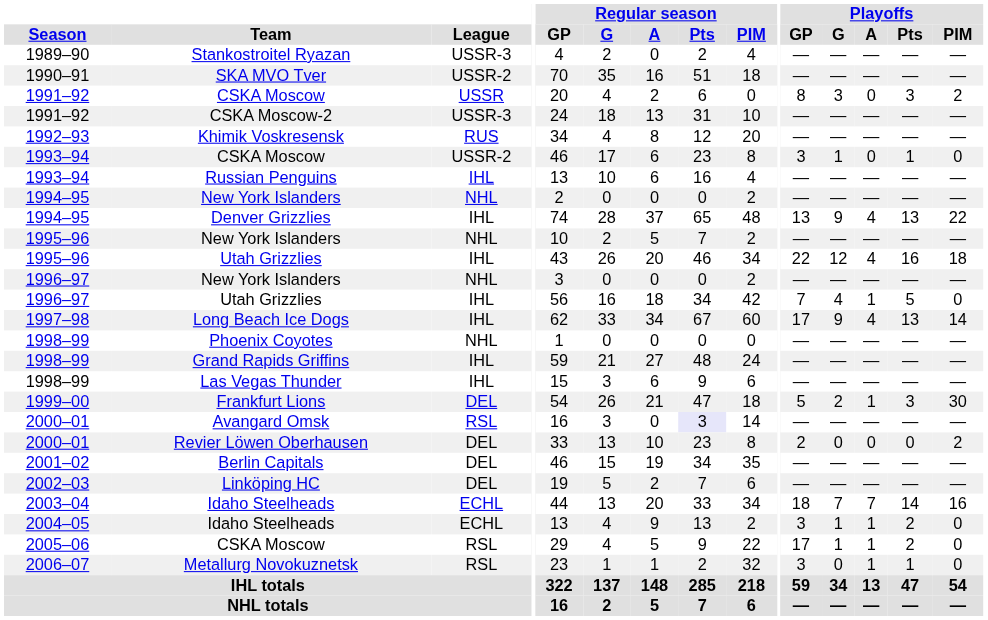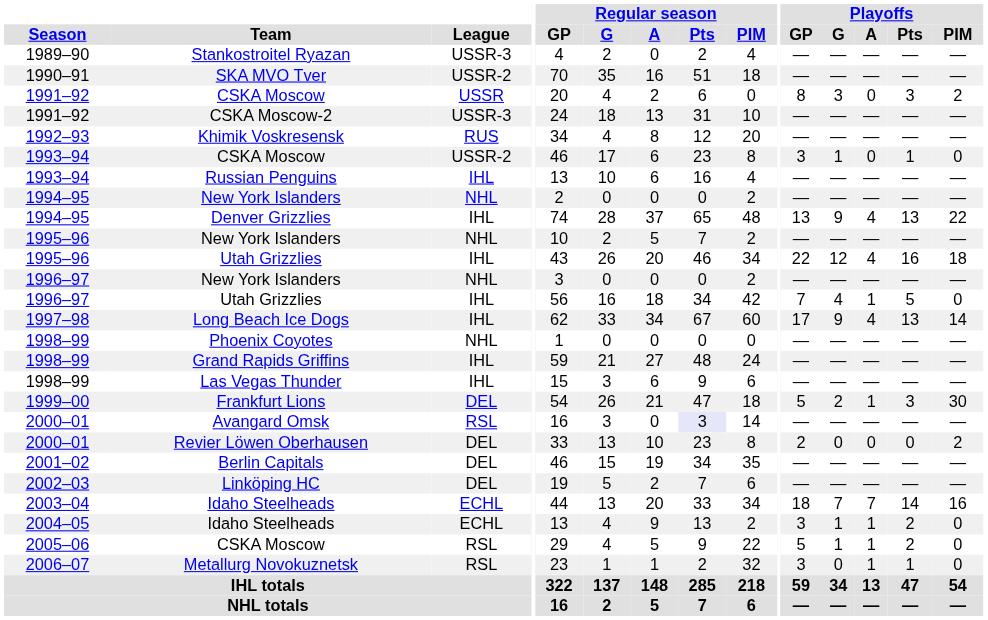2005–06 / CSKA Moscow | Playoffs / GP: 17 -> 5
